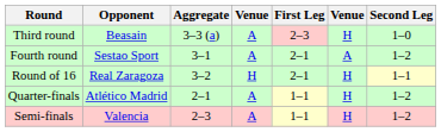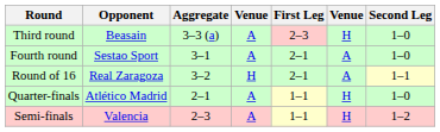Fourth round | Second Leg: 1–2 -> 1–0
Round of 16 | column 6: H -> A
Quarter-finals | Second Leg: 1–2 -> 1–0
